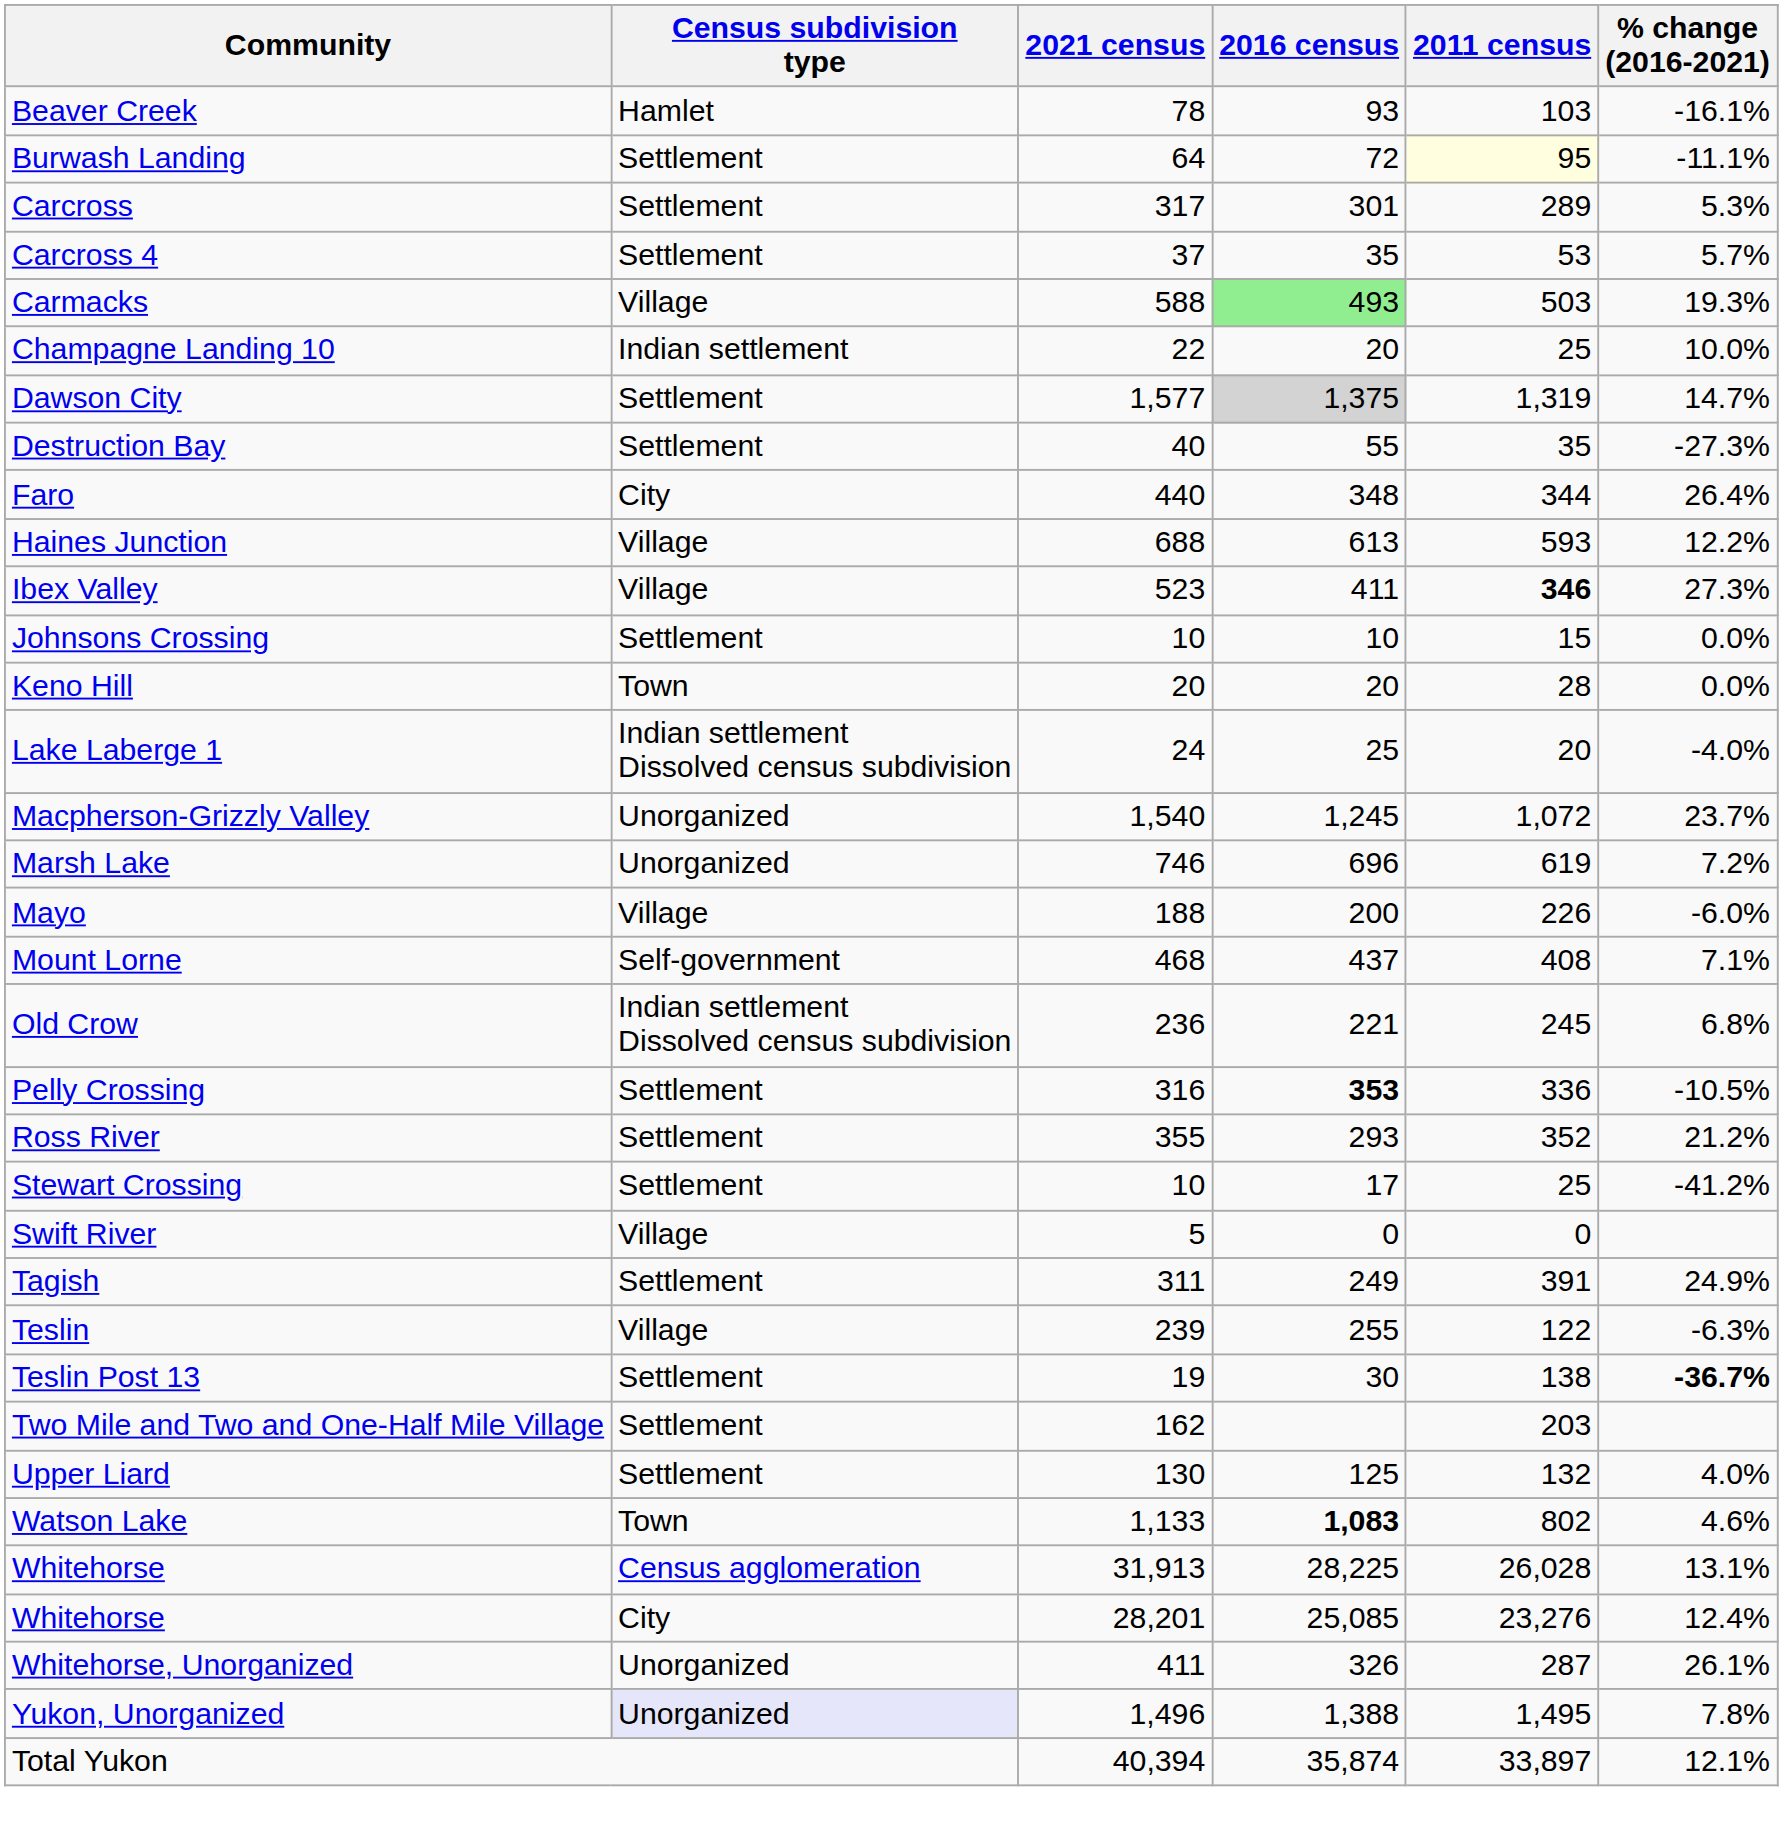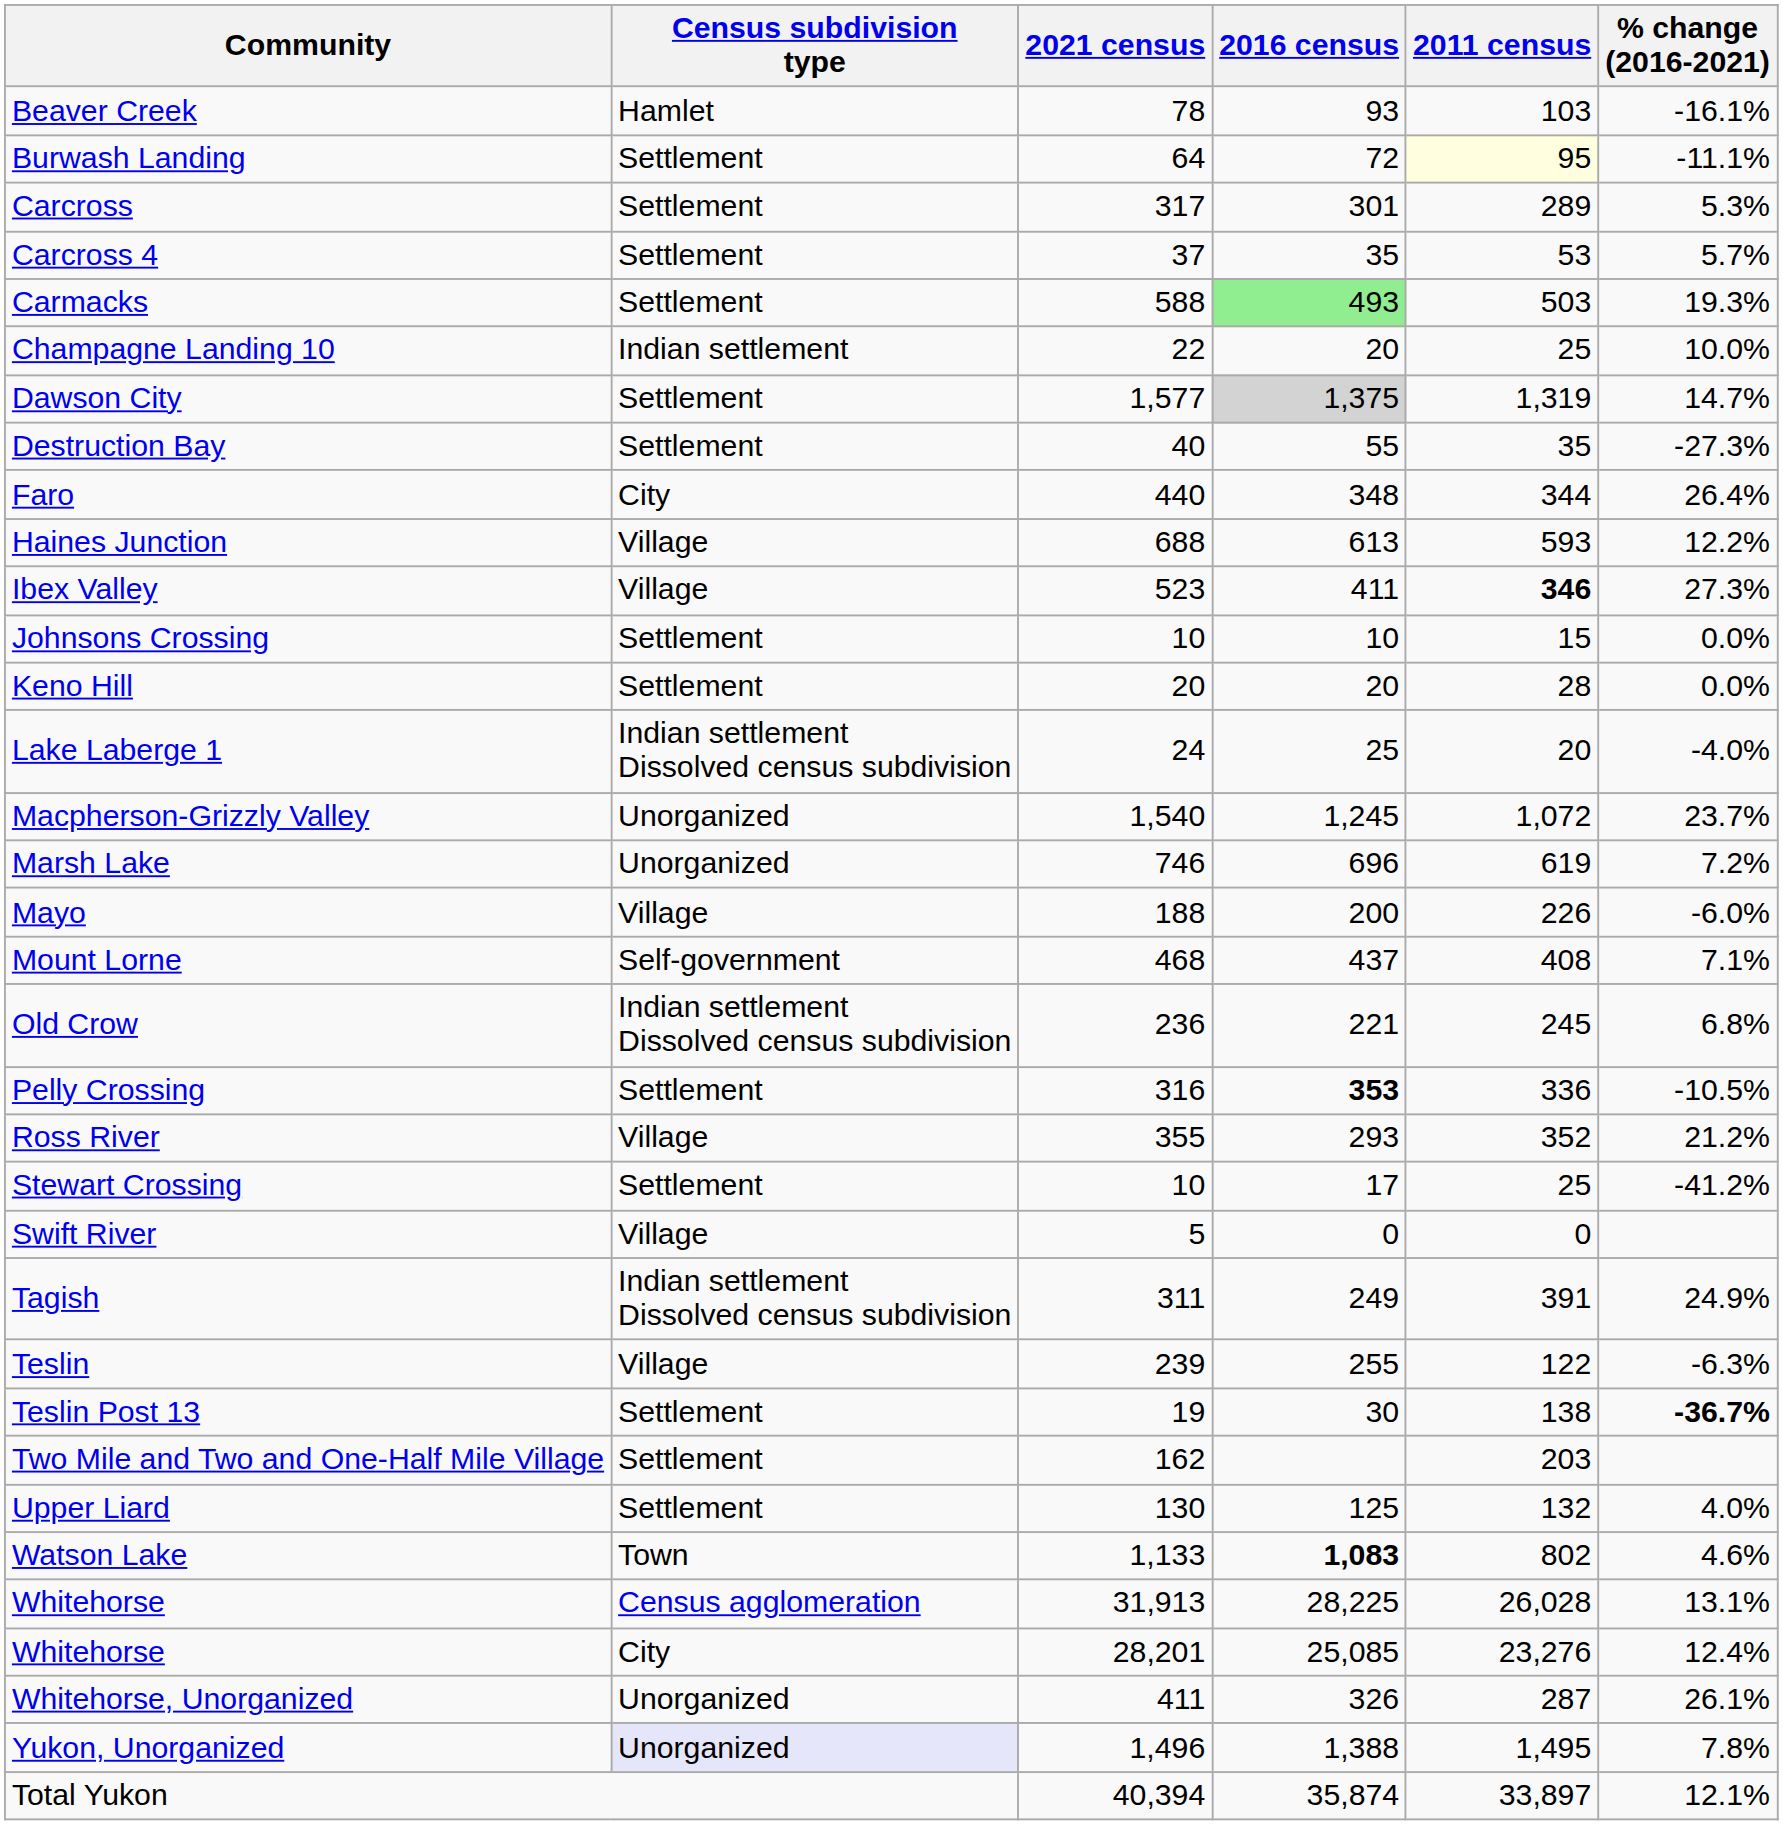Carmacks | Census subdivision type: Village -> Settlement
Keno Hill | Census subdivision type: Town -> Settlement
Ross River | Census subdivision type: Settlement -> Village
Tagish | Census subdivision type: Settlement -> Indian settlement Dissolved census subdivision
